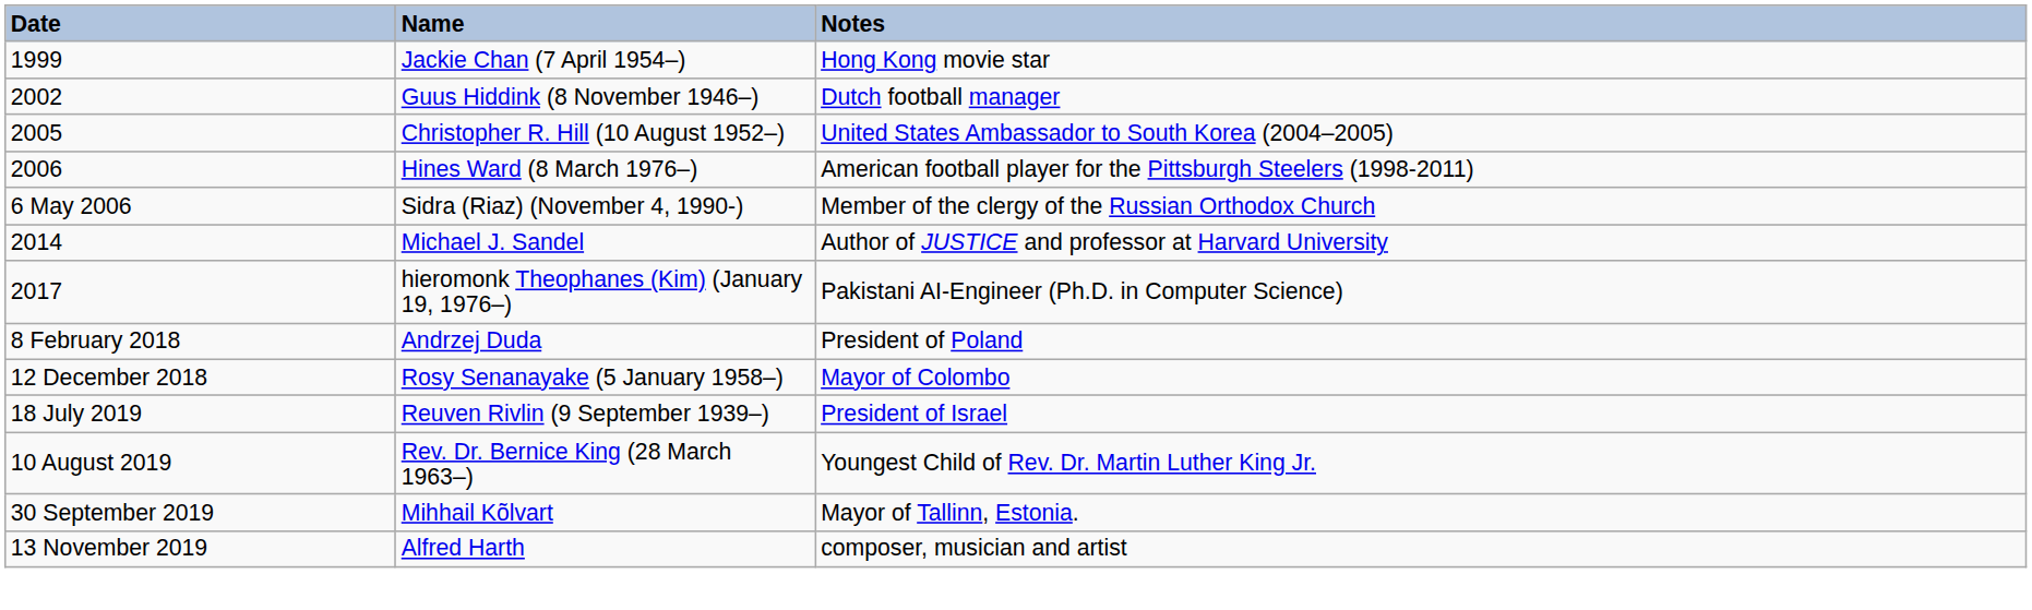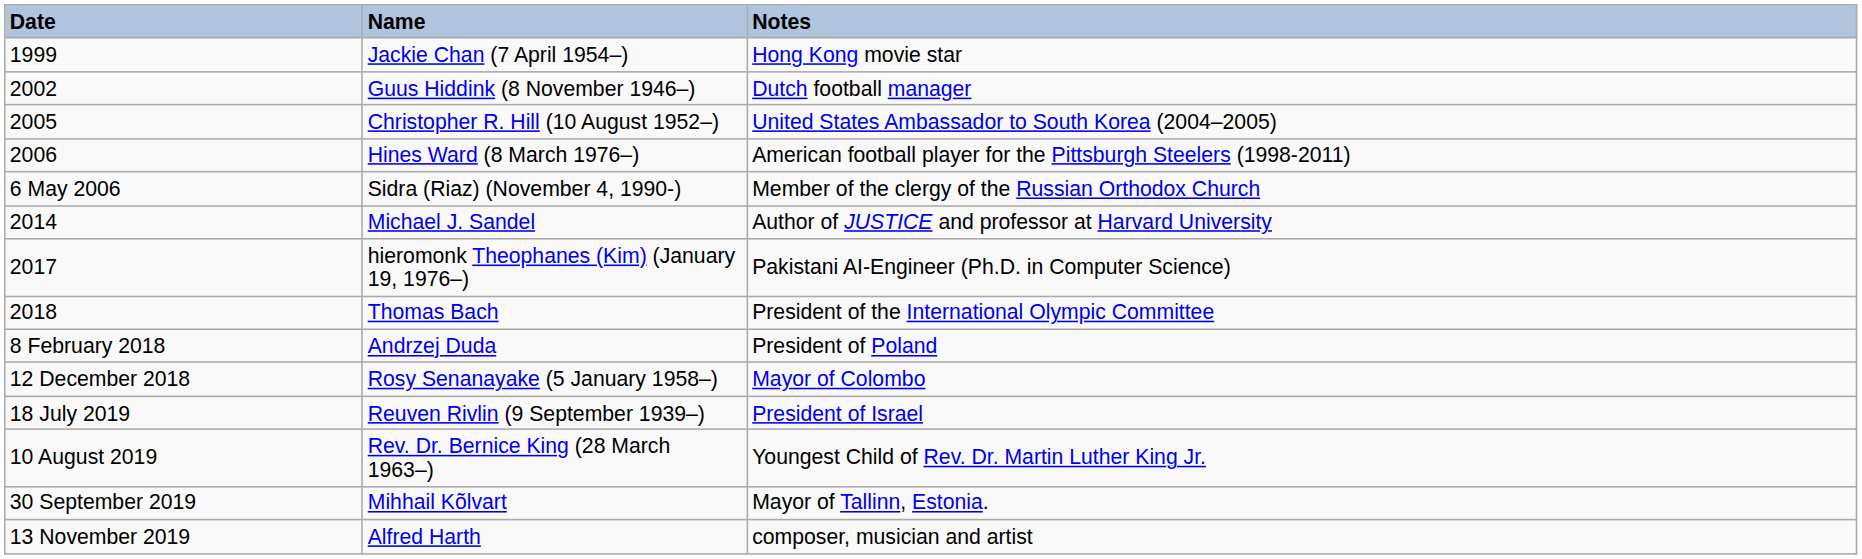+ row: 2018 | Thomas Bach | President of the International Olympic Committee
